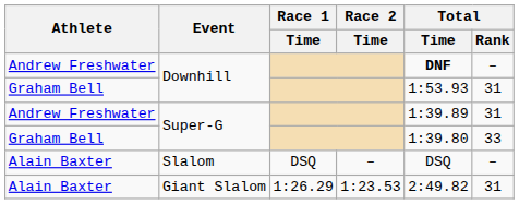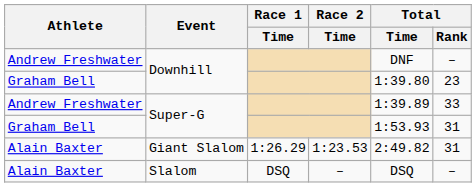Andrew Freshwater / Downhill | Total / Time: bold -> normal
Graham Bell / Downhill | Total / Time: 1:53.93 -> 1:39.80
Graham Bell / Downhill | Total / Rank: 31 -> 23
Andrew Freshwater / Super-G | Total / Rank: 31 -> 33
Graham Bell / Super-G | Total / Time: 1:39.80 -> 1:53.93
Graham Bell / Super-G | Total / Rank: 33 -> 31
rows swapped: Giant Slalom <-> Slalom
